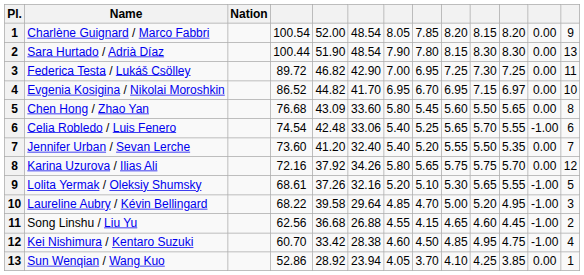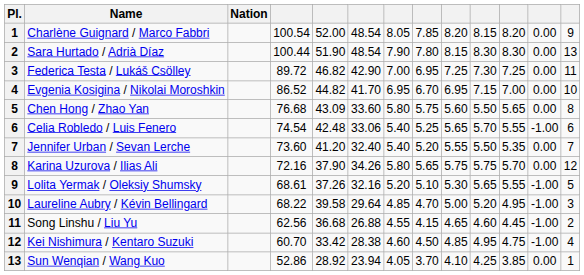Evgenia Kosigina / Nikolai Moroshkin | column 11: 6.97 -> 7.00
Chen Hong / Zhao Yan | column 8: 5.45 -> 5.75
Karina Uzurova / Ilias Ali | column 5: 37.92 -> 37.90
